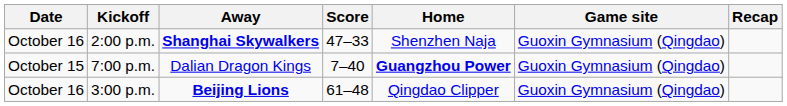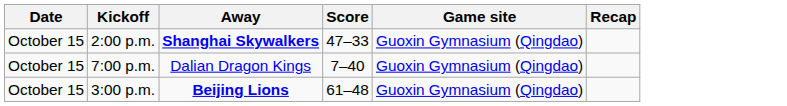- column: Home | Shenzhen Naja | Guangzhou Power | Qingdao Clipper
2:00 p.m. | Date: October 16 -> October 15
3:00 p.m. | Date: October 16 -> October 15
